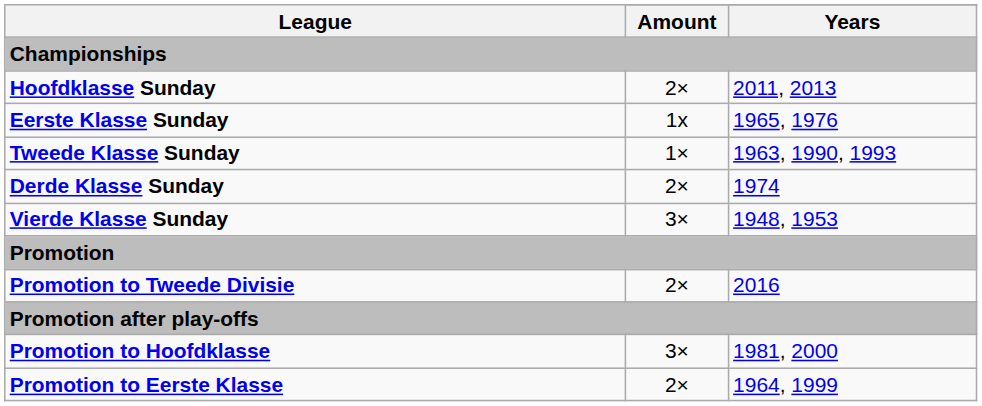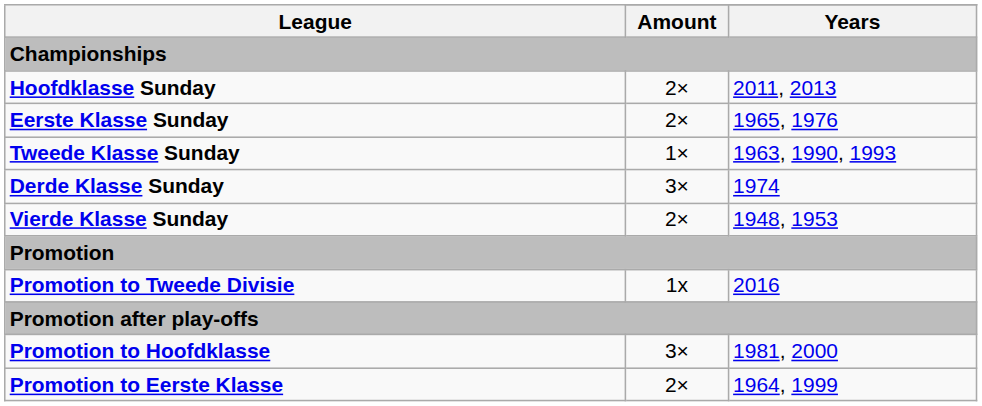Eerste Klasse Sunday | Amount: 1x -> 2×
Derde Klasse Sunday | Amount: 2× -> 3×
Vierde Klasse Sunday | Amount: 3× -> 2×
Promotion to Tweede Divisie | Amount: 2× -> 1x
